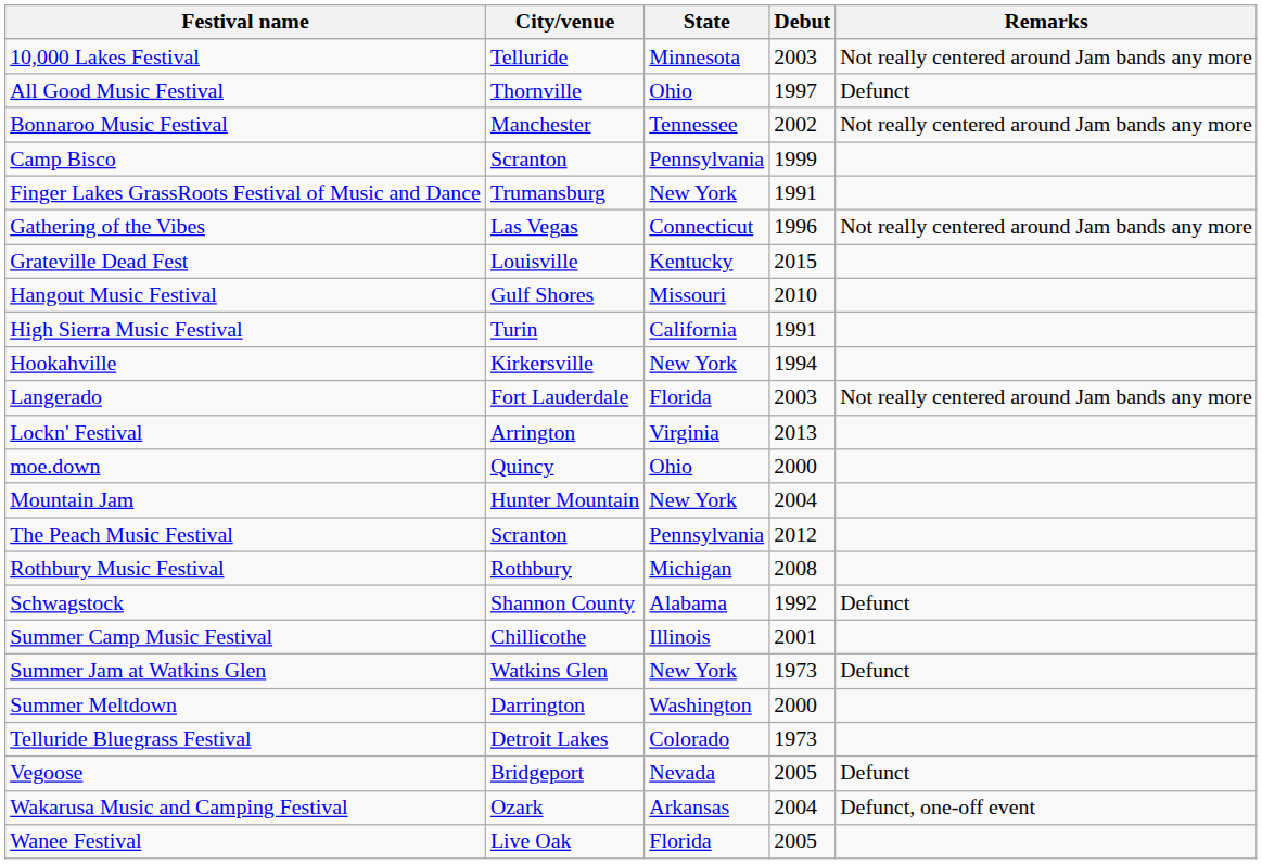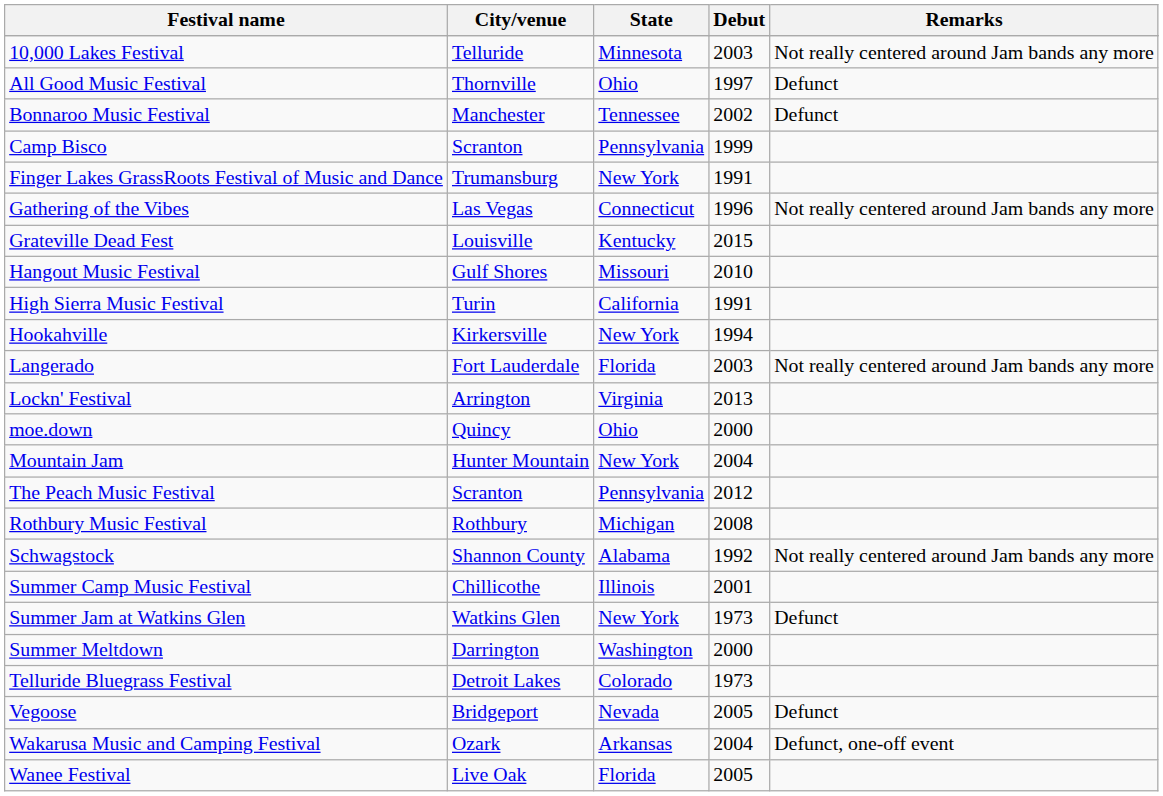Bonnaroo Music Festival | Remarks: Not really centered around Jam bands any more -> Defunct
Schwagstock | Remarks: Defunct -> Not really centered around Jam bands any more
